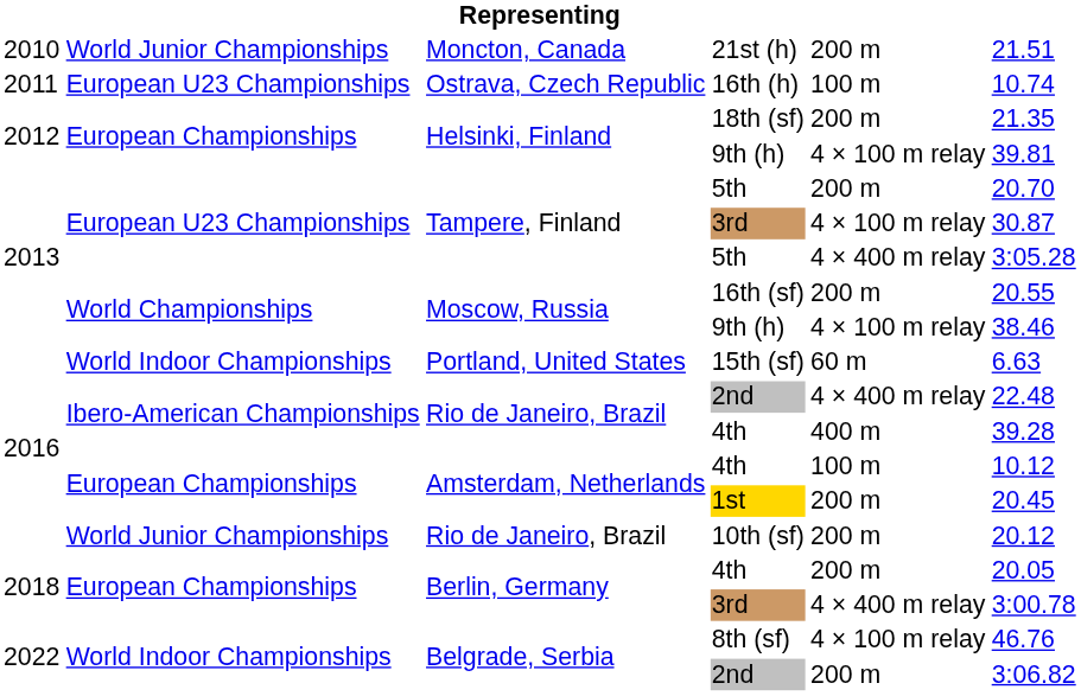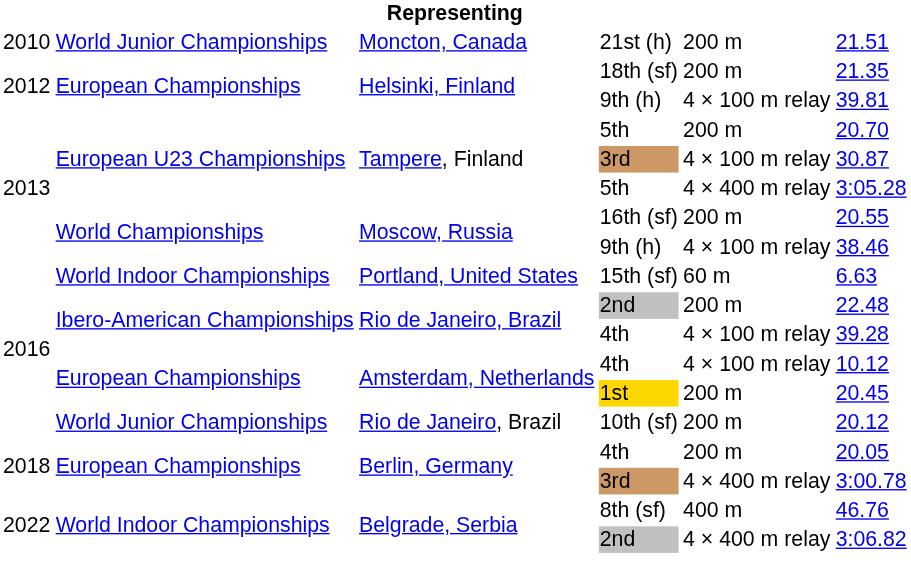- row: 2011 | European U23 Championships | Ostrava, Czech Republic | 16th (h) | 100 m | 10.74
Rio de Janeiro, Brazil / 2nd | column 5: 4 × 400 m relay -> 200 m
Rio de Janeiro, Brazil / 4th | column 5: 400 m -> 4 × 100 m relay
Amsterdam, Netherlands / 4th | column 5: 100 m -> 4 × 100 m relay
8th (sf) | column 5: 4 × 100 m relay -> 400 m
Belgrade, Serbia / 2nd | column 5: 200 m -> 4 × 400 m relay
